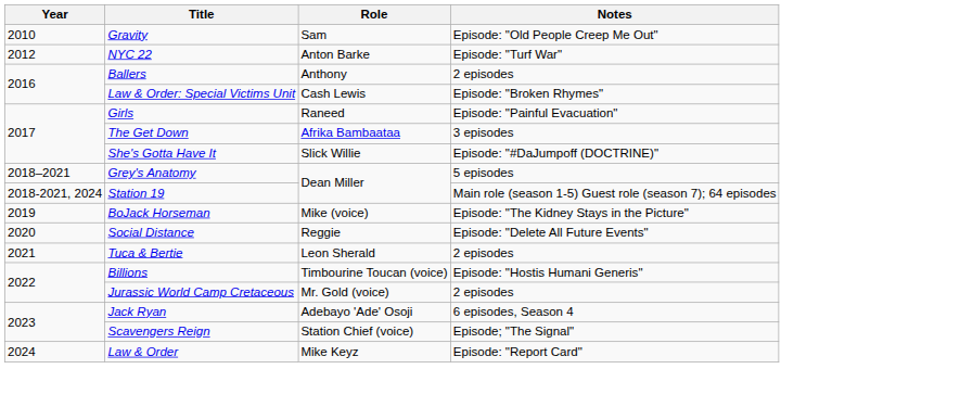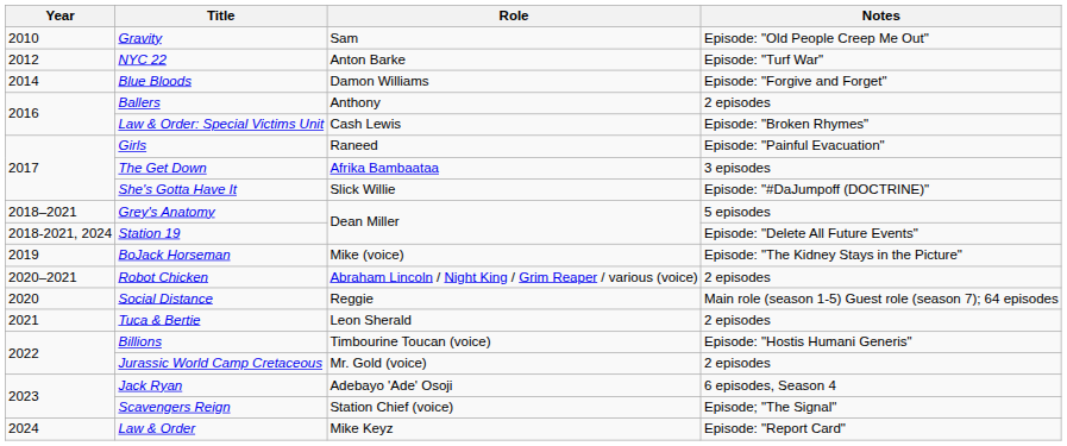+ row: 2014 | Blue Bloods | Damon Williams | Episode: "Forgive and Forget"
Station 19 | Notes: Main role (season 1-5) Guest role (season 7); 64 episodes -> Episode: "Delete All Future Events"
+ row: 2020–2021 | Robot Chicken | Abraham Lincoln / Night King / Grim Reaper / various (voice) | 2 episodes
Social Distance | Notes: Episode: "Delete All Future Events" -> Main role (season 1-5) Guest role (season 7); 64 episodes
